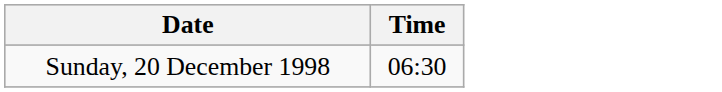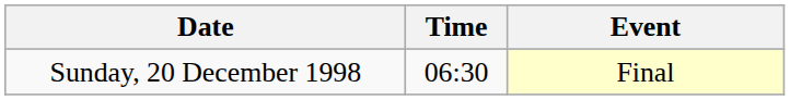+ column: Event | Final
